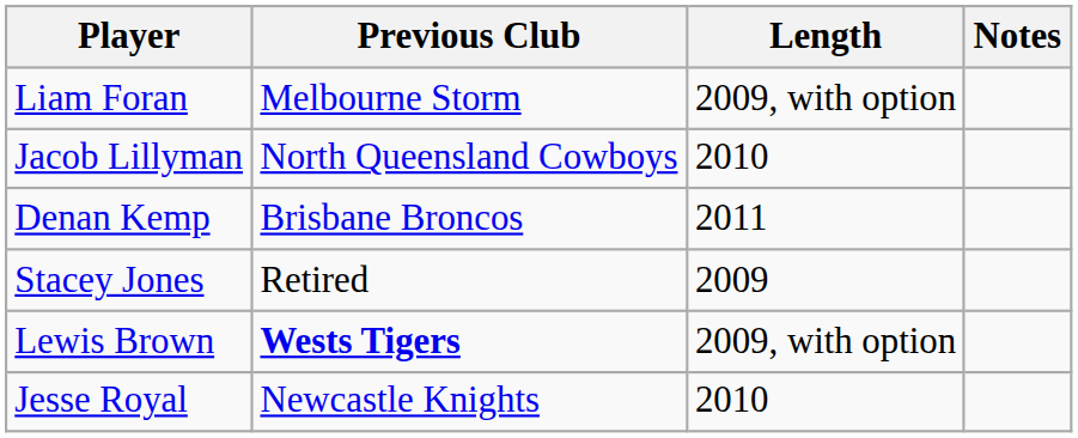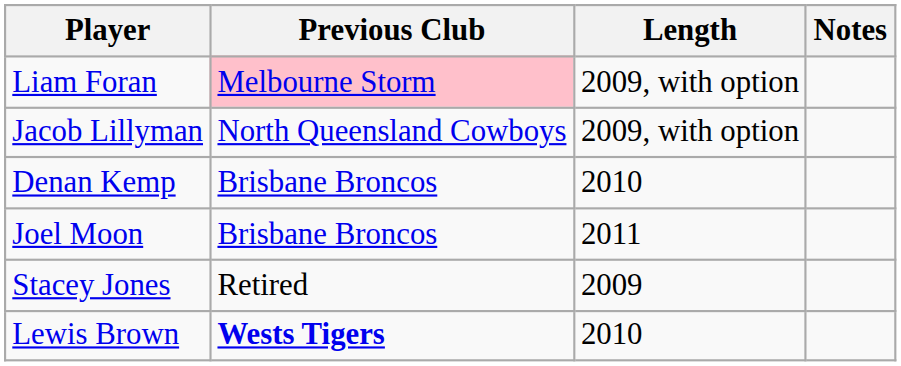Liam Foran | Previous Club: no background -> pink background
Jacob Lillyman | Length: 2010 -> 2009, with option
Denan Kemp | Length: 2011 -> 2010
+ row: Joel Moon | Brisbane Broncos | 2011
Lewis Brown | Length: 2009, with option -> 2010
- row: Jesse Royal | Newcastle Knights | 2010
